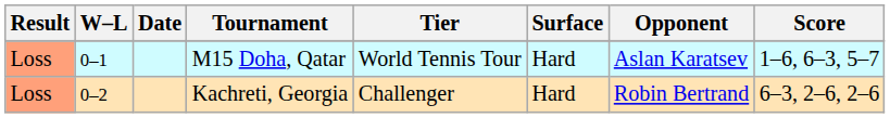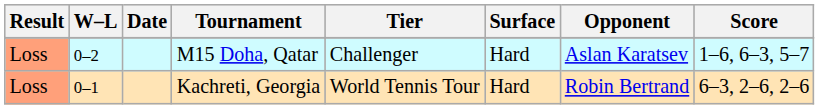M15 Doha, Qatar | W–L: 0–1 -> 0–2
M15 Doha, Qatar | Tier: World Tennis Tour -> Challenger
Kachreti, Georgia | W–L: 0–2 -> 0–1
Kachreti, Georgia | Tier: Challenger -> World Tennis Tour
